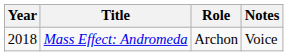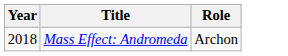- column: Notes | Voice
